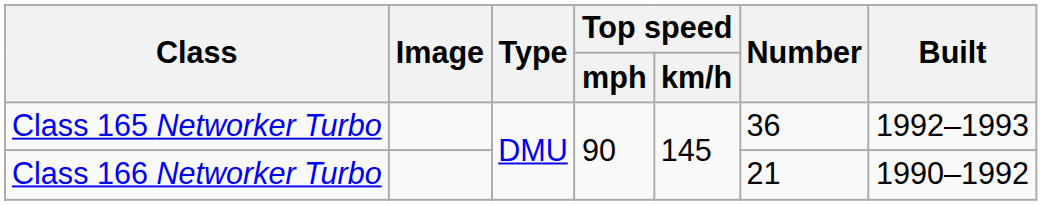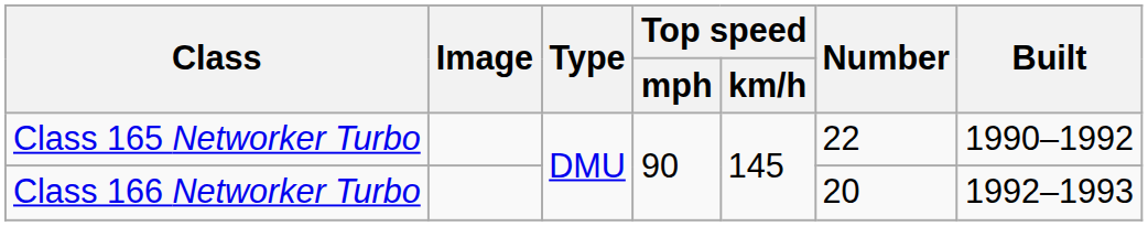Class 165 Networker Turbo | Number: 36 -> 22
Class 165 Networker Turbo | Built: 1992–1993 -> 1990–1992
Class 166 Networker Turbo | Number: 21 -> 20
Class 166 Networker Turbo | Built: 1990–1992 -> 1992–1993
